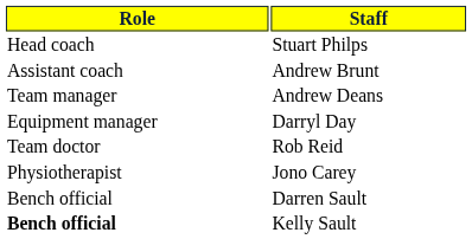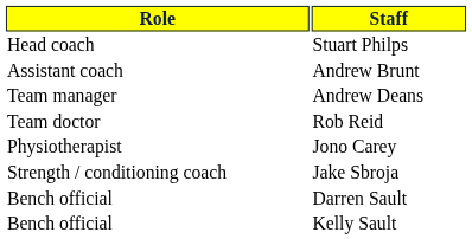- row: Equipment manager | Darryl Day
+ row: Strength / conditioning coach | Jake Sbroja
Kelly Sault | Role: bold -> normal
